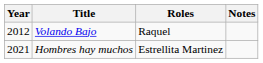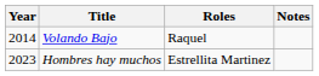Volando Bajo | Year: 2012 -> 2014
Hombres hay muchos | Year: 2021 -> 2023
